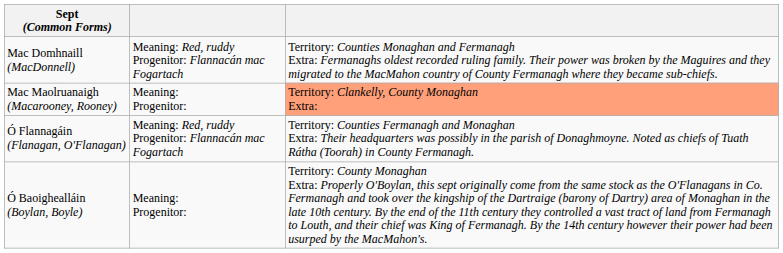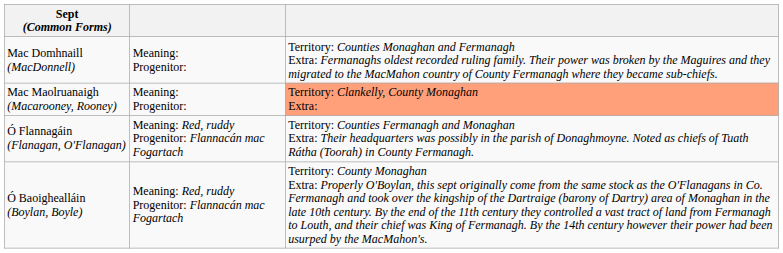Mac Domhnaill (MacDonnell) | column 2: Meaning: Red, ruddy Progenitor: Flannacán mac Fogartach -> Meaning: Progenitor:
Ó Baoighealláin (Boylan, Boyle) | column 2: Meaning: Progenitor: -> Meaning: Red, ruddy Progenitor: Flannacán mac Fogartach
